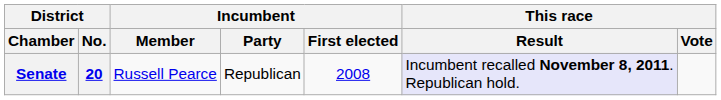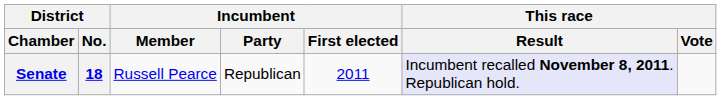Senate | District / No.: 20 -> 18
Senate | Incumbent / First elected: 2008 -> 2011
